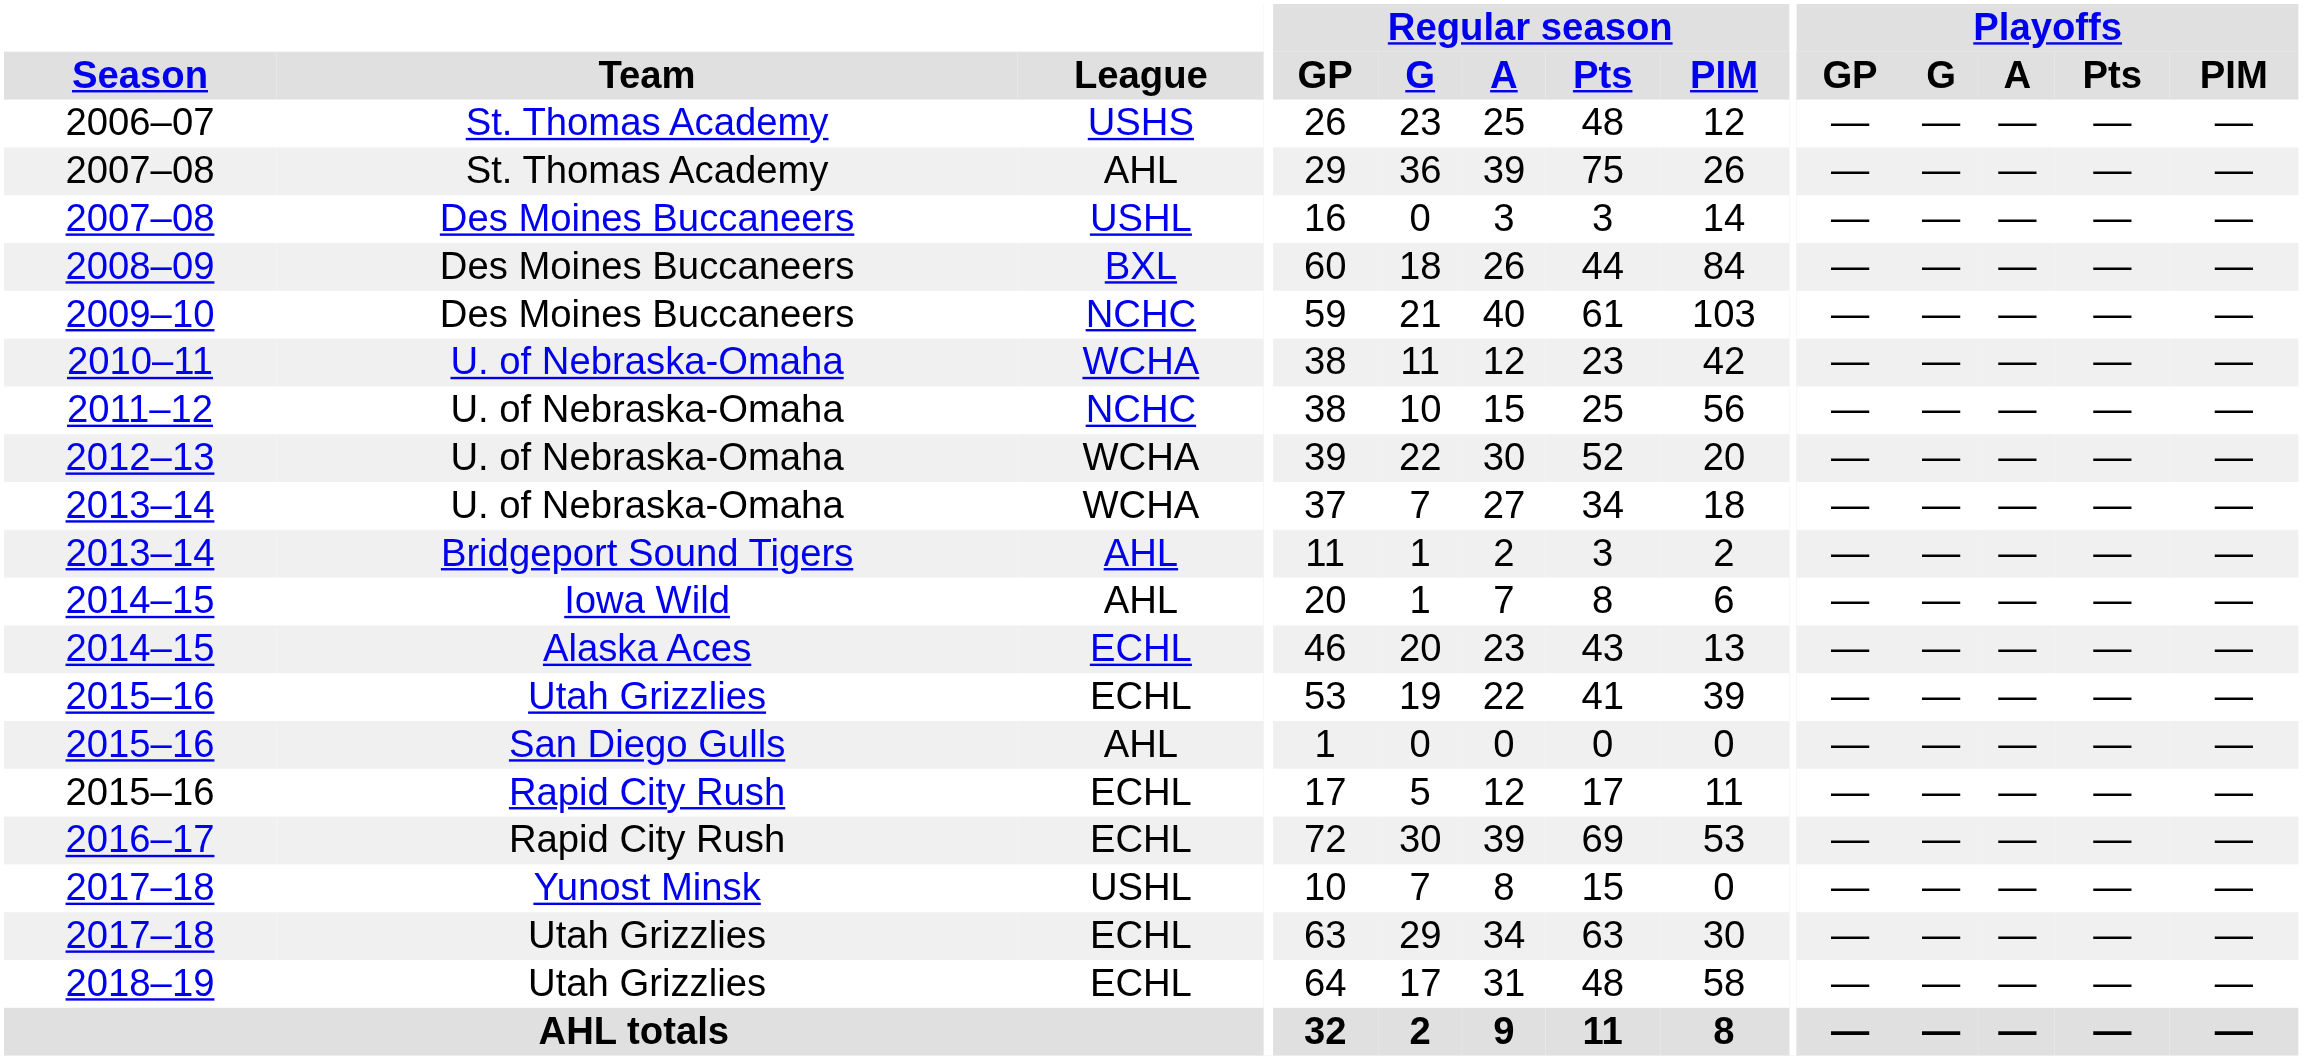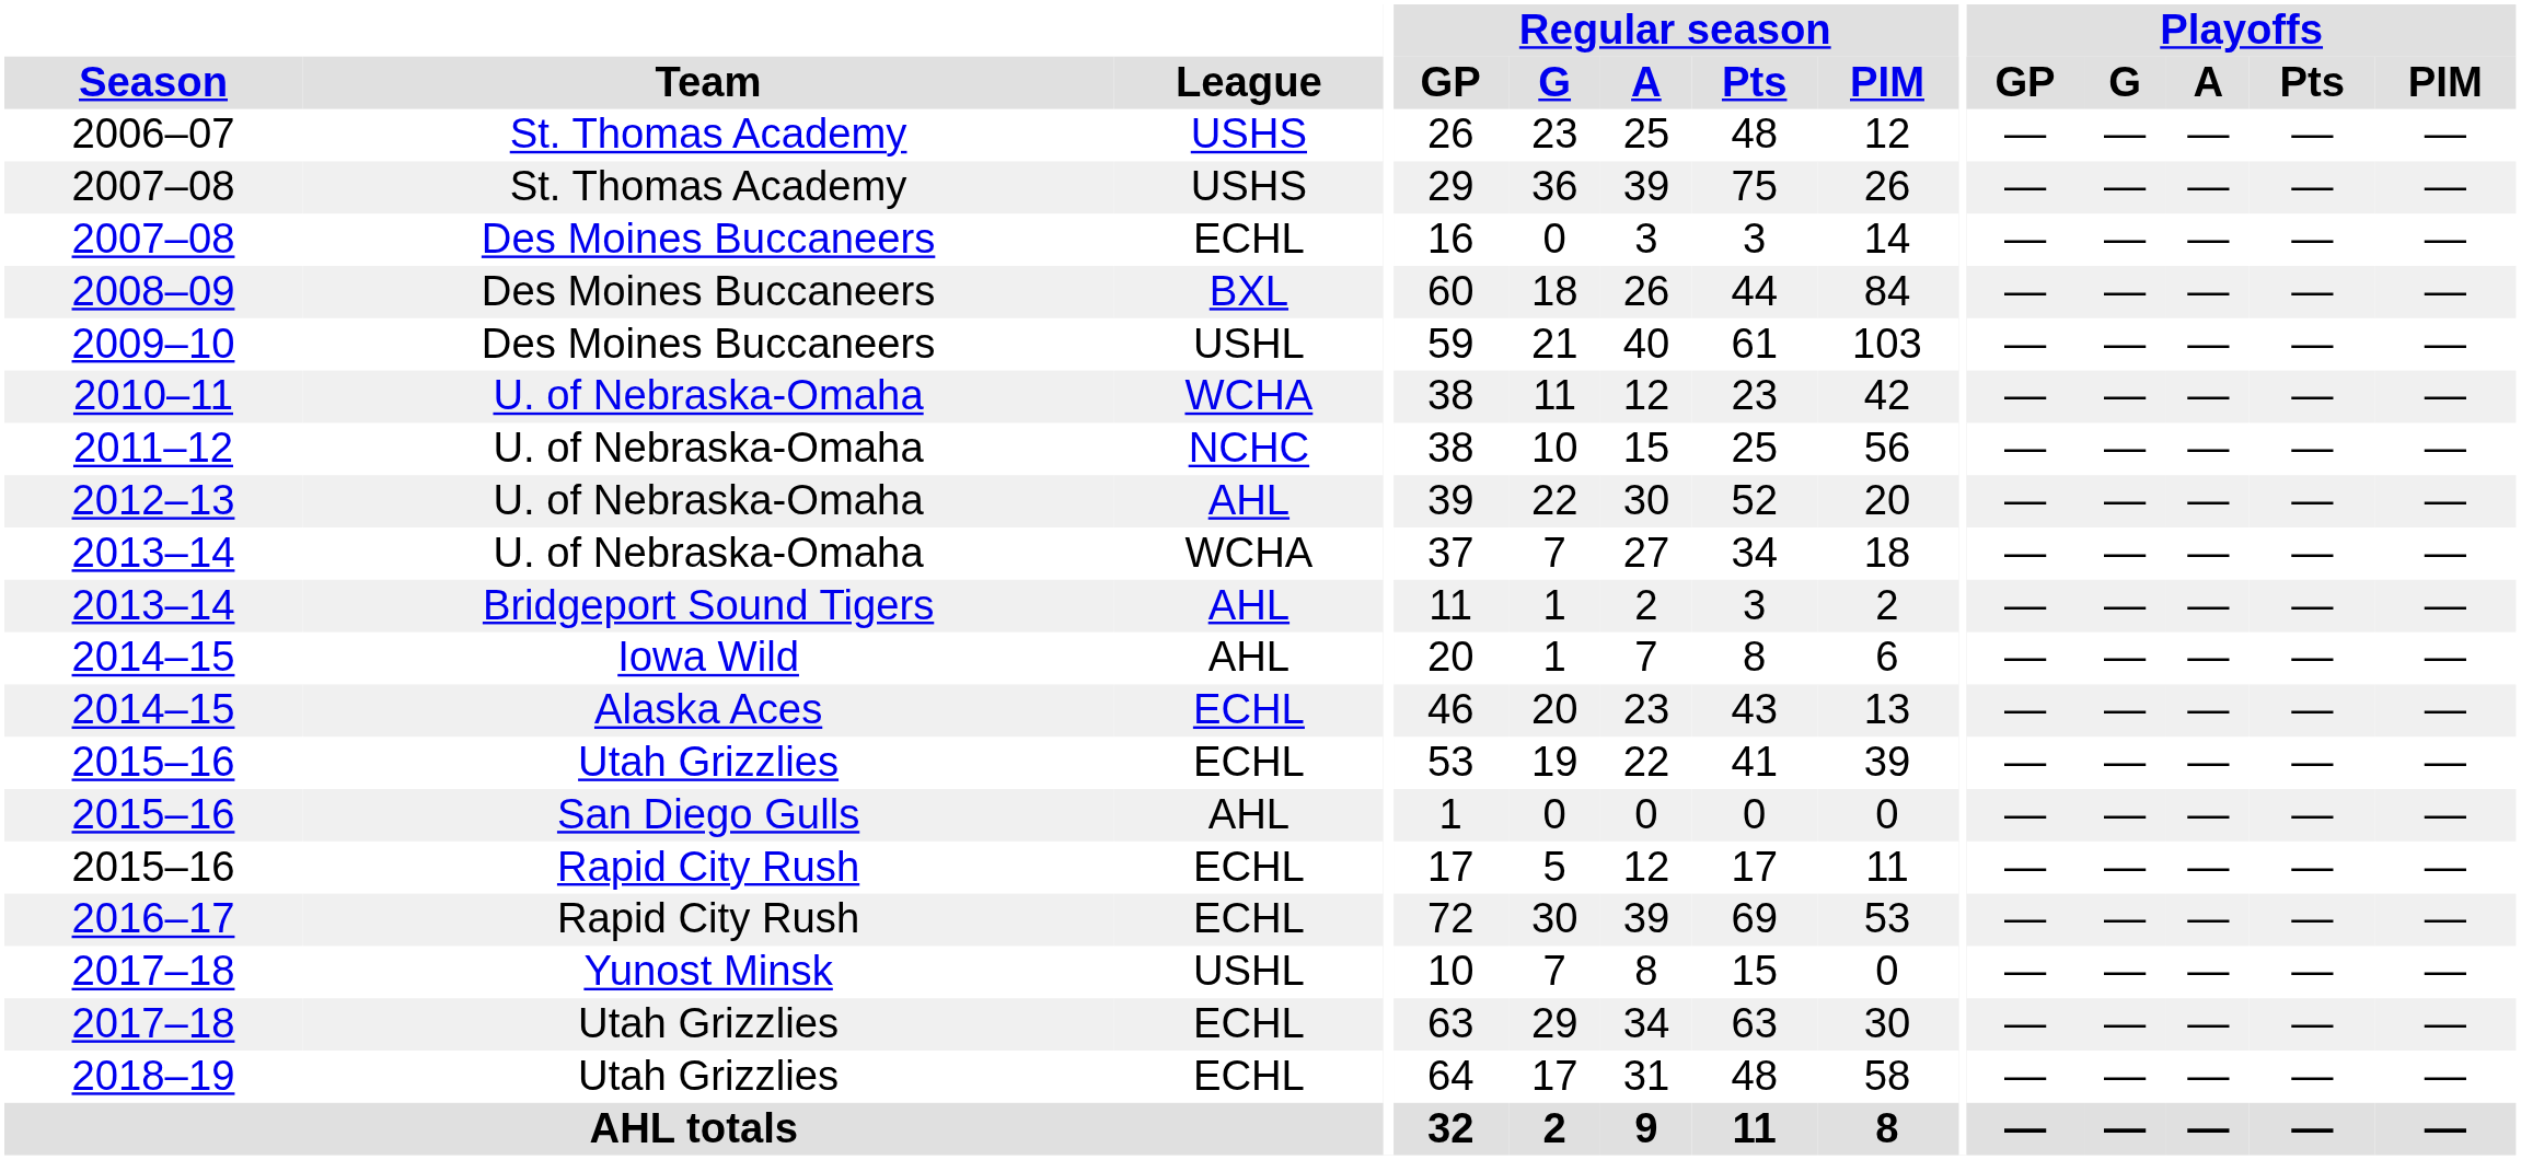2007–08 / St. Thomas Academy | League: AHL -> USHS
2007–08 / Des Moines Buccaneers | League: USHL -> ECHL
2009–10 | League: NCHC -> USHL
2012–13 | League: WCHA -> AHL
